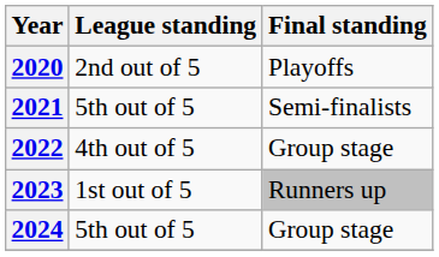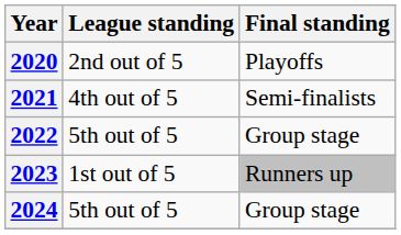2021 | League standing: 5th out of 5 -> 4th out of 5
2022 | League standing: 4th out of 5 -> 5th out of 5
